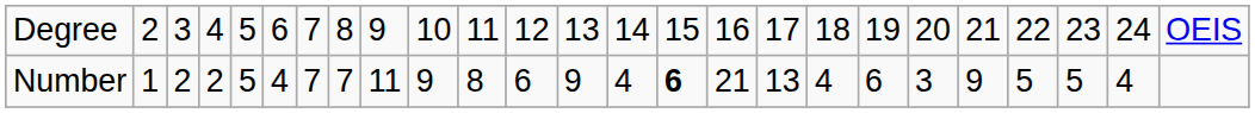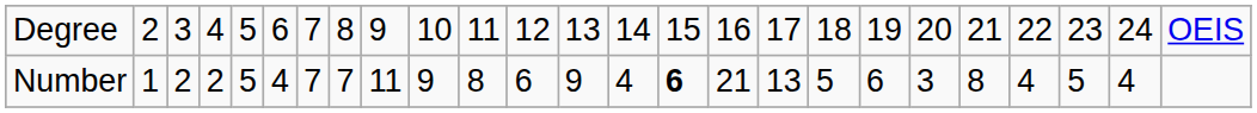Number | column 18: 4 -> 5
Number | column 21: 9 -> 8
Number | column 22: 5 -> 4
